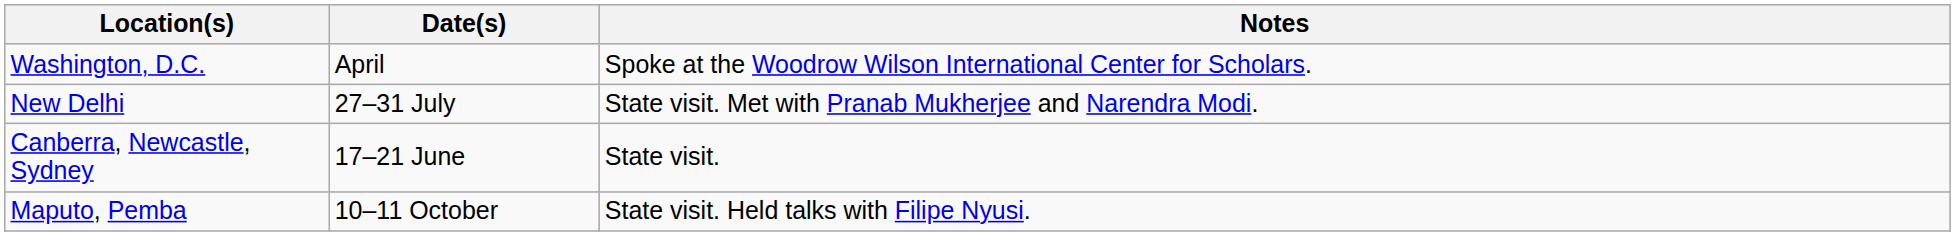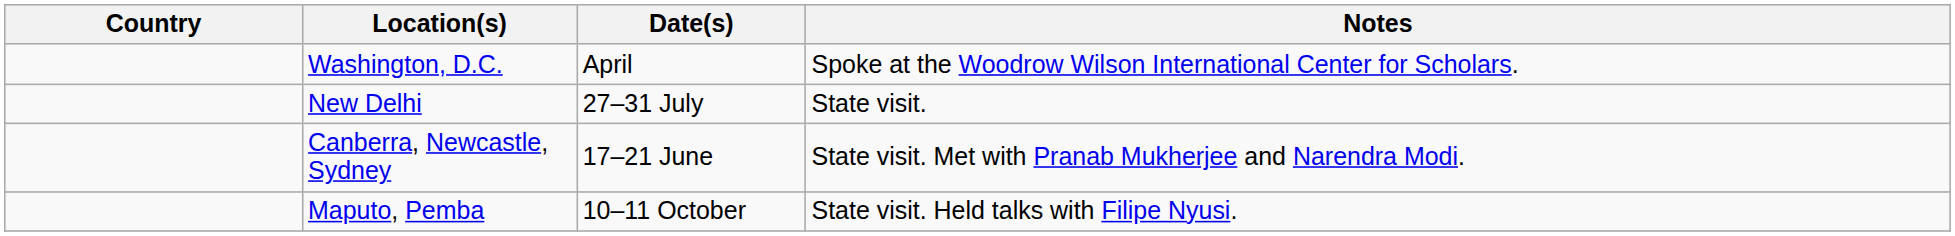+ column: Country
New Delhi | Notes: State visit. Met with Pranab Mukherjee and Narendra Modi. -> State visit.
Canberra, Newcastle, Sydney | Notes: State visit. -> State visit. Met with Pranab Mukherjee and Narendra Modi.
